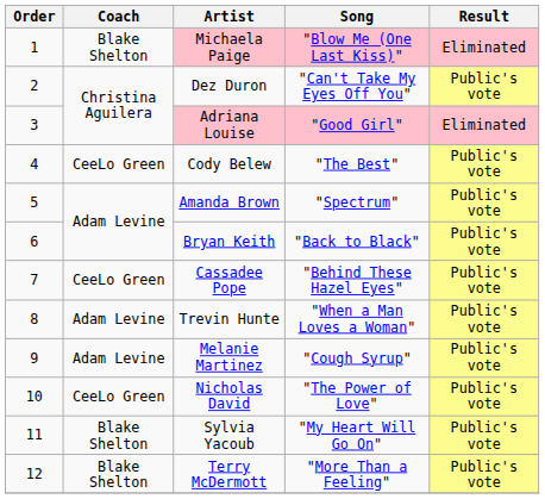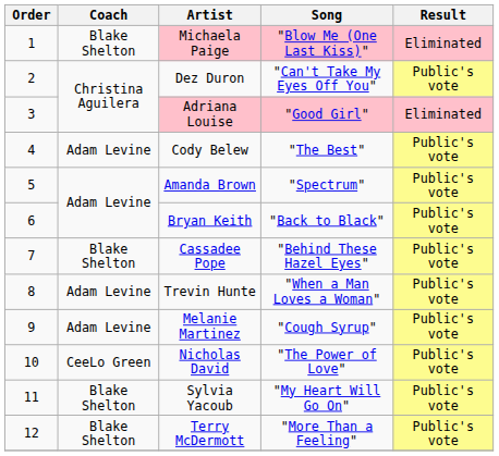Cody Belew | Coach: CeeLo Green -> Adam Levine
Cassadee Pope | Coach: CeeLo Green -> Blake Shelton
